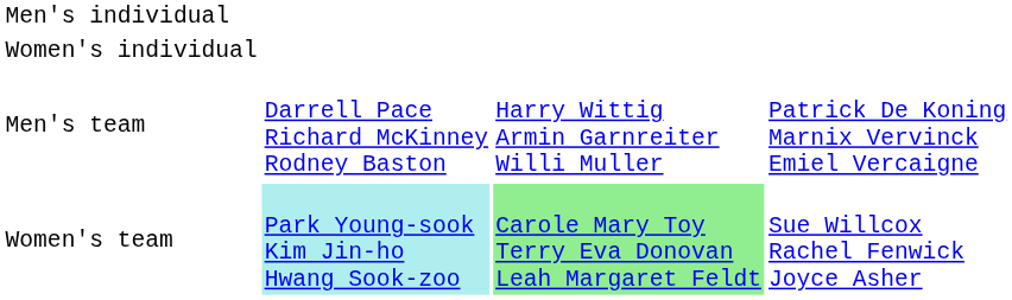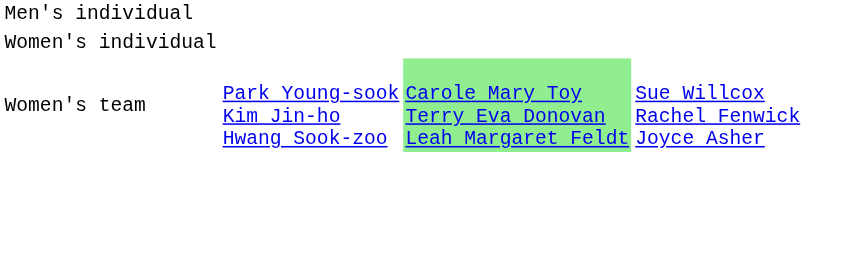- row: Men's team | Darrell Pace Richard McKinney Rodney Baston | Harry Wittig Armin Garnreiter Willi Muller | Patrick De Koning Marnix Vervinck Emiel Vercaigne
Women's team | column 2: paleturquoise background -> no background
